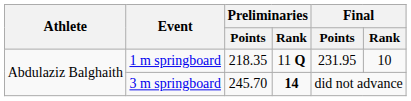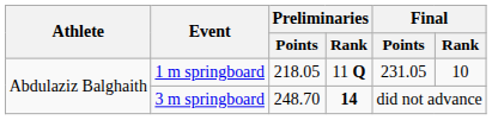1 m springboard | Preliminaries / Points: 218.35 -> 218.05
1 m springboard | Final / Points: 231.95 -> 231.05
3 m springboard | Preliminaries / Points: 245.70 -> 248.70
